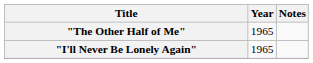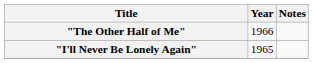"The Other Half of Me" | Year: 1965 -> 1966
